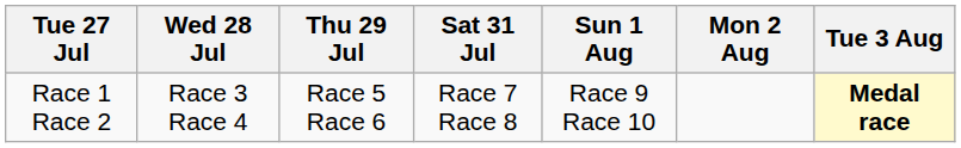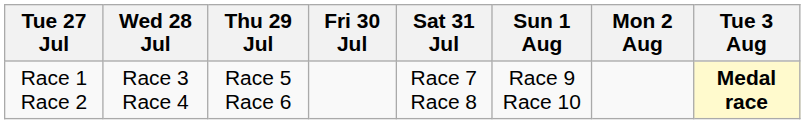+ column: Fri 30 Jul
